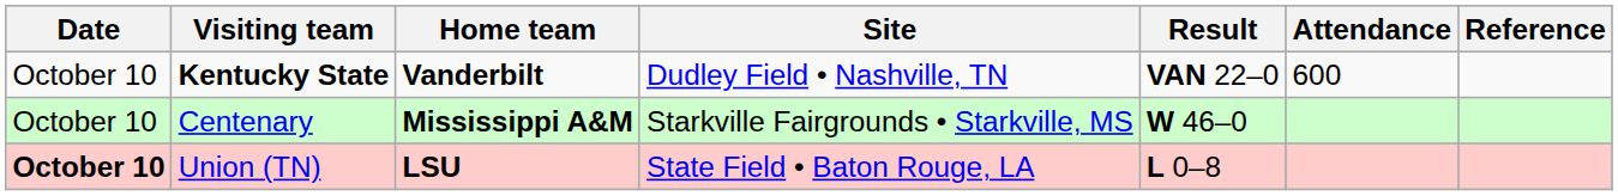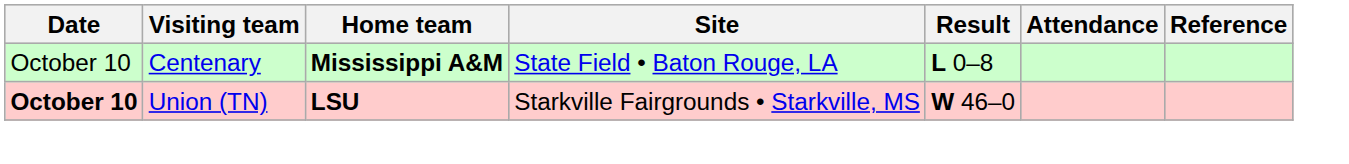- row: October 10 | Kentucky State | Vanderbilt | Dudley Field • Nashville, TN | VAN 22–0 | 600
Centenary | Site: Starkville Fairgrounds • Starkville, MS -> State Field • Baton Rouge, LA
Centenary | Result: W 46–0 -> L 0–8
Union (TN) | Site: State Field • Baton Rouge, LA -> Starkville Fairgrounds • Starkville, MS
Union (TN) | Result: L 0–8 -> W 46–0
